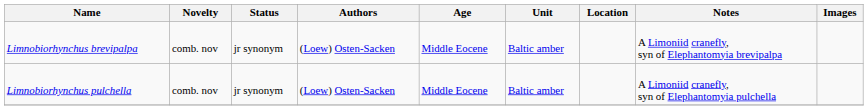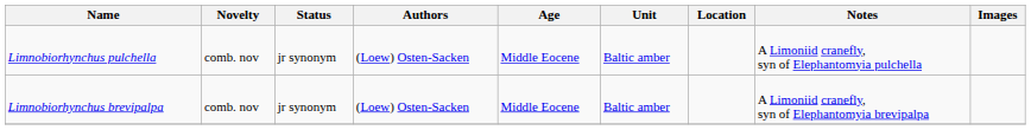rows swapped: Limnobiorhynchus brevipalpa <-> Limnobiorhynchus pulchella
